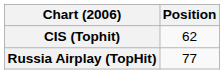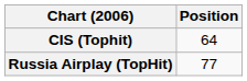CIS (Tophit) | Position: 62 -> 64
